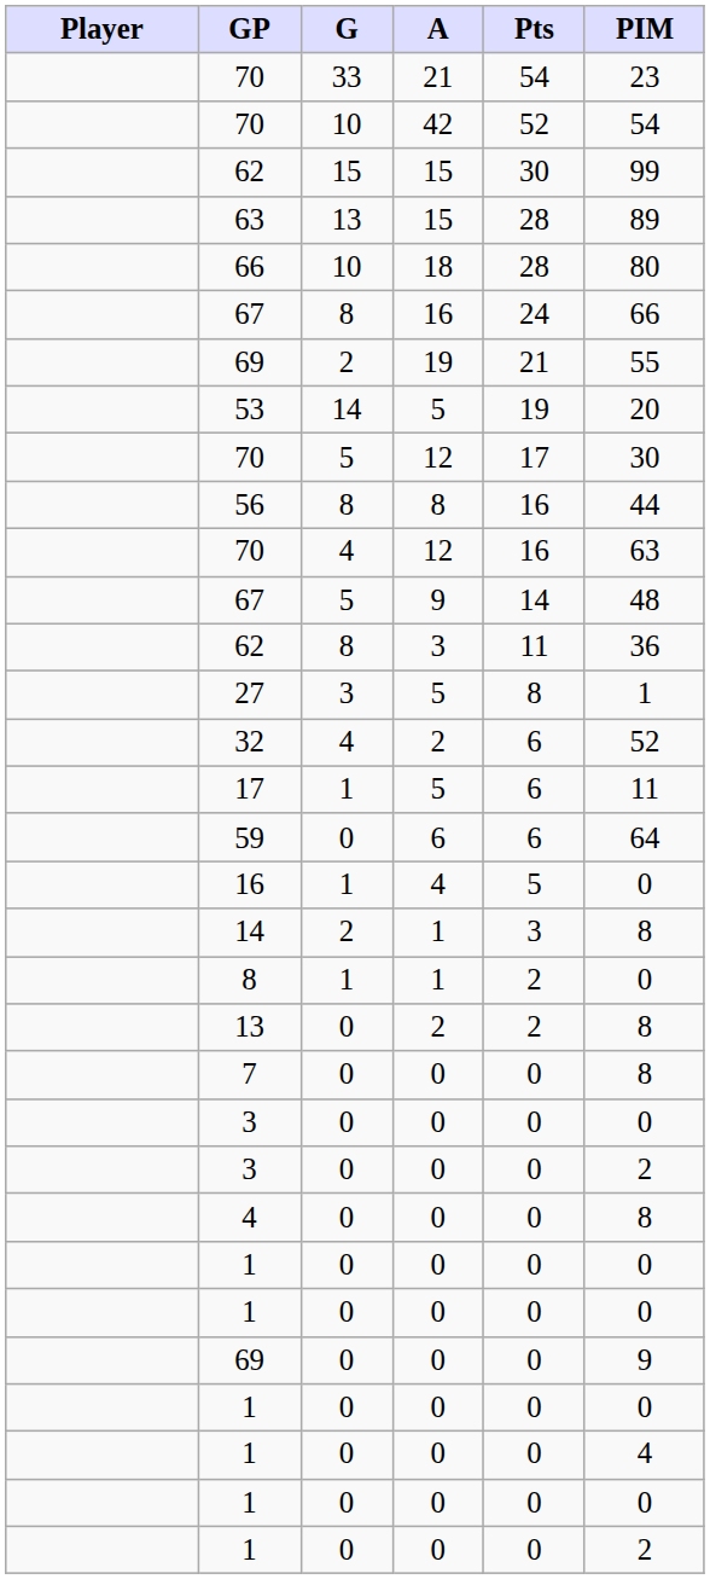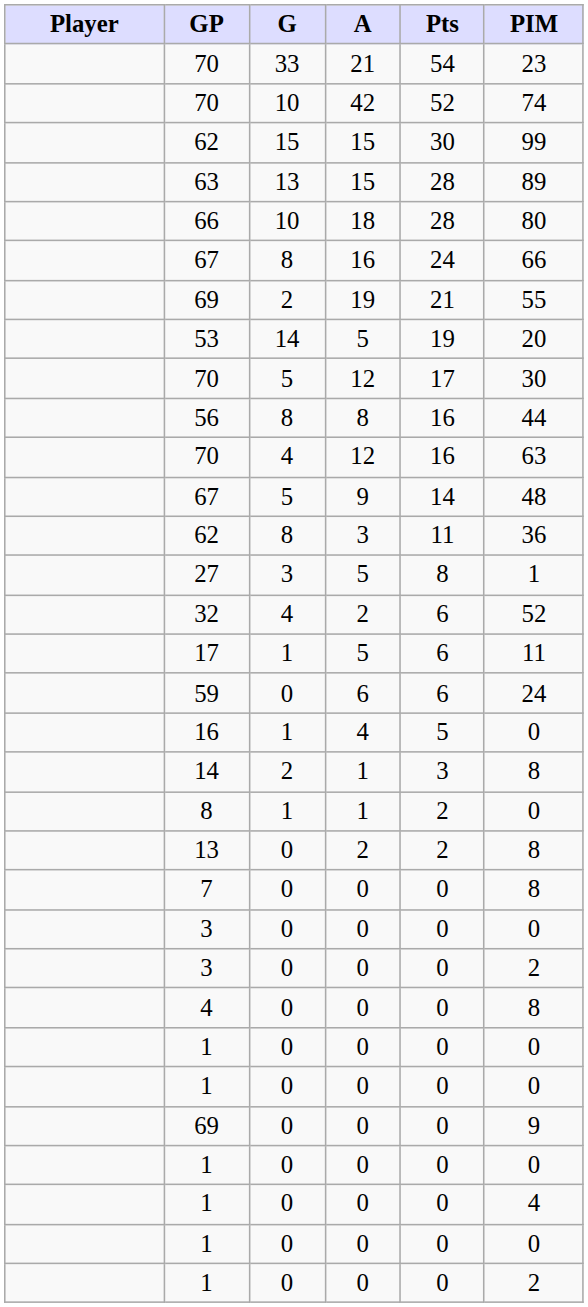70 / 10 | PIM: 54 -> 74
59 | PIM: 64 -> 24
